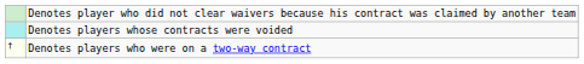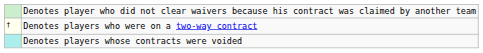rows swapped: Denotes players who were on a two-way contract <-> Denotes players whose contracts were voided
